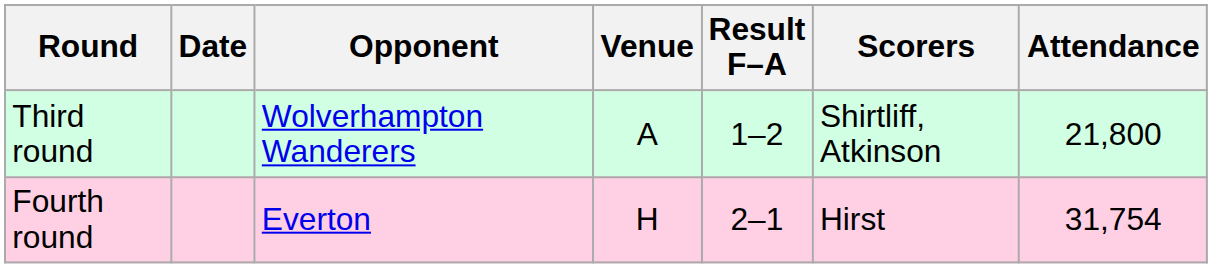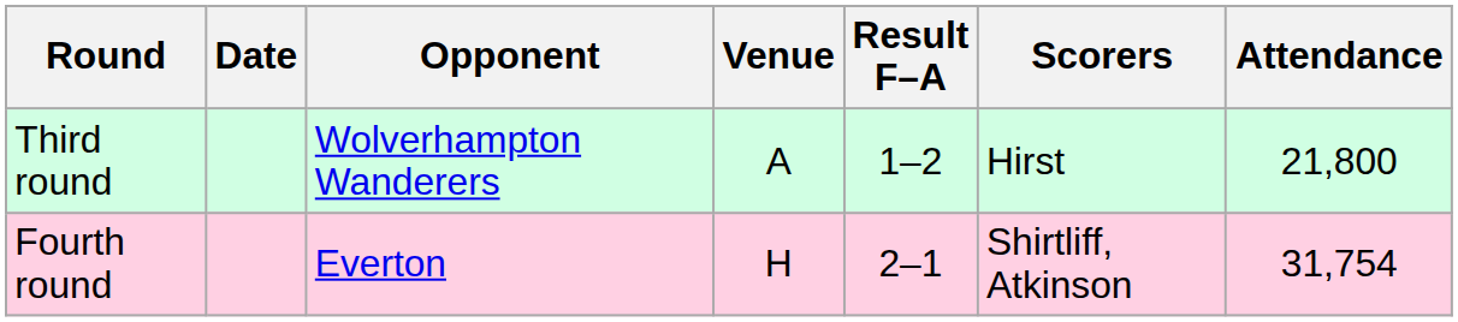Third round | Scorers: Shirtliff, Atkinson -> Hirst
Fourth round | Scorers: Hirst -> Shirtliff, Atkinson
